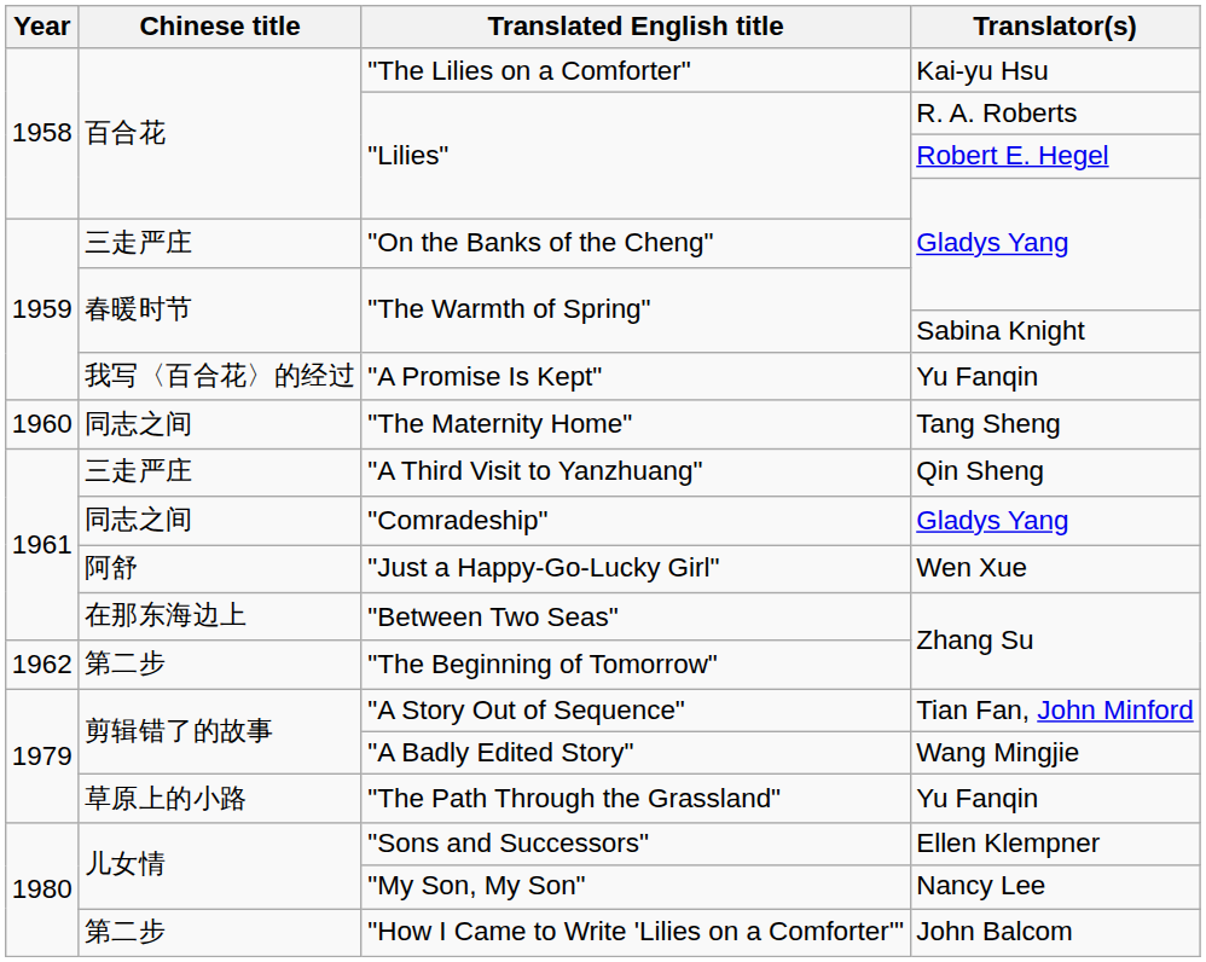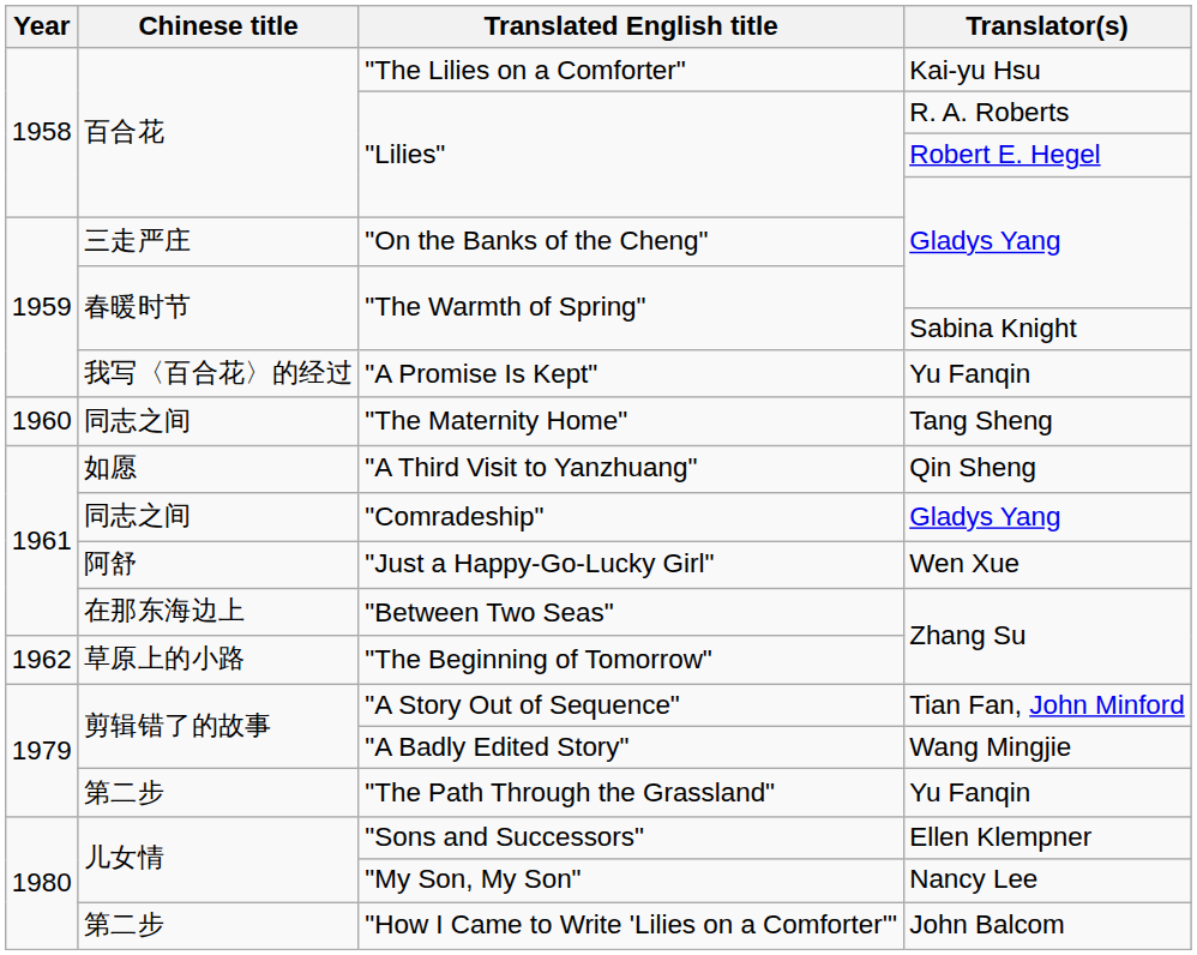"A Third Visit to Yanzhuang" | Chinese title: 三走严庄 -> 如愿
"The Beginning of Tomorrow" | Chinese title: 第二步 -> 草原上的小路
"The Path Through the Grassland" | Chinese title: 草原上的小路 -> 第二步
